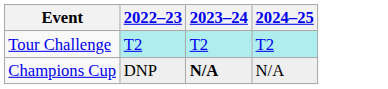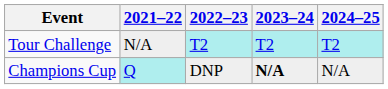+ column: 2021–22 | N/A | Q
